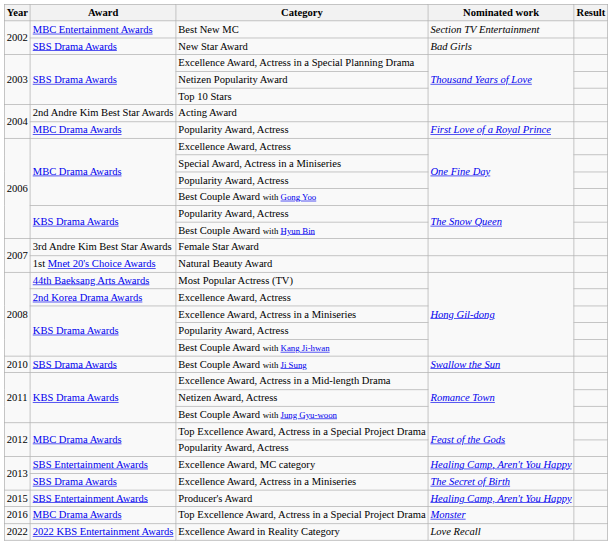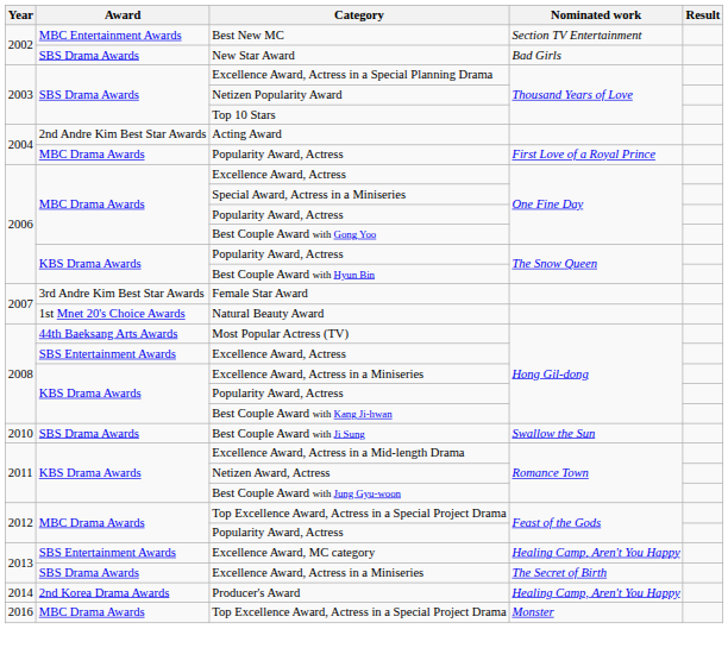Excellence Award, Actress / Hong Gil-dong | Award: 2nd Korea Drama Awards -> SBS Entertainment Awards
Producer's Award | Year: 2015 -> 2014
Producer's Award | Award: SBS Entertainment Awards -> 2nd Korea Drama Awards
- row: 2022 | 2022 KBS Entertainment Awards | Excellence Award in Reality Category | Love Recall
